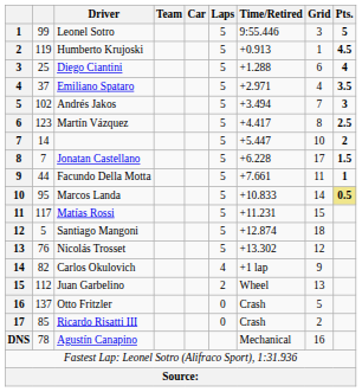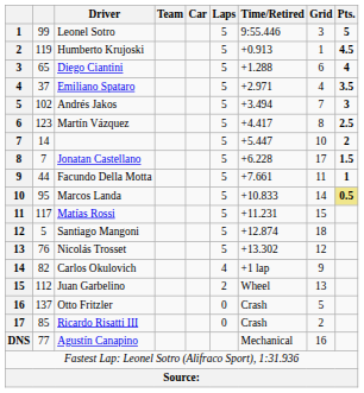Diego Ciantini | column 2: 25 -> 65
Agustín Canapino | column 2: 78 -> 77
